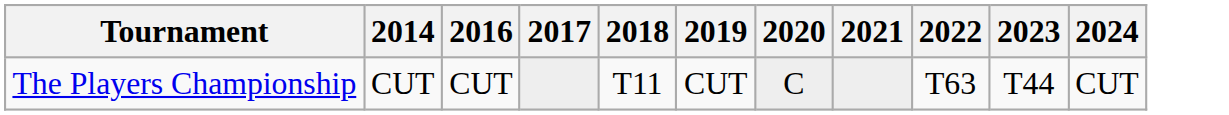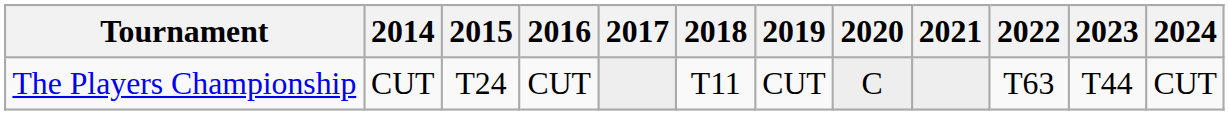+ column: 2015 | T24
